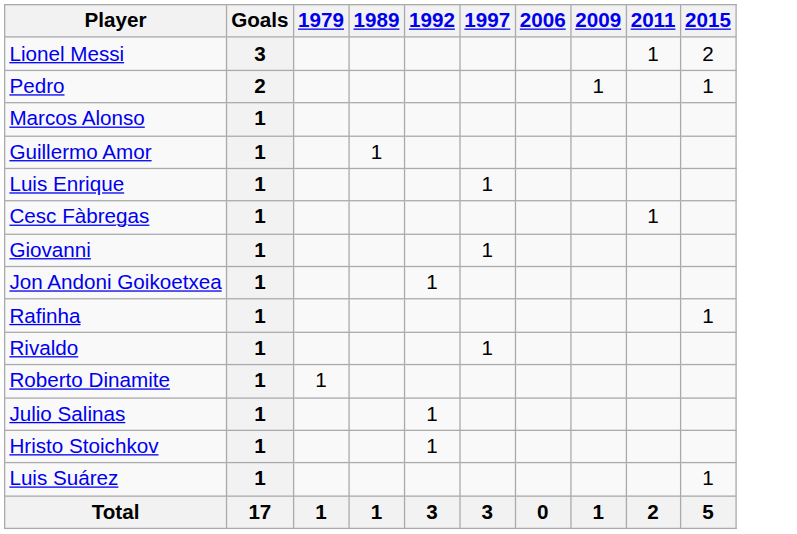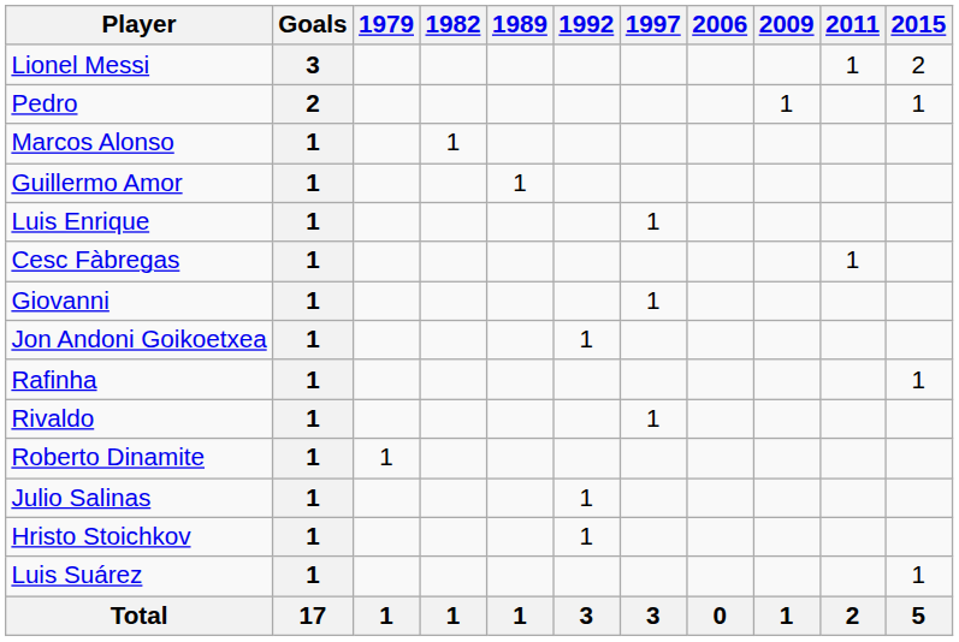+ column: 1982 | 1 | 1
